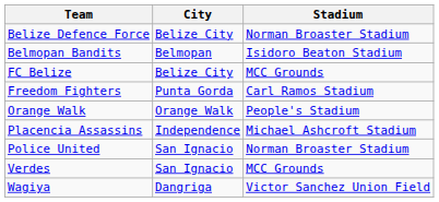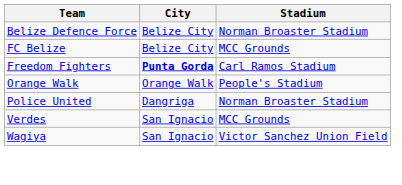- row: Belmopan Bandits | Belmopan | Isidoro Beaton Stadium
Freedom Fighters | City: normal -> bold
- row: Placencia Assassins | Independence | Michael Ashcroft Stadium
Police United | City: San Ignacio -> Dangriga
Wagiya | City: Dangriga -> San Ignacio
